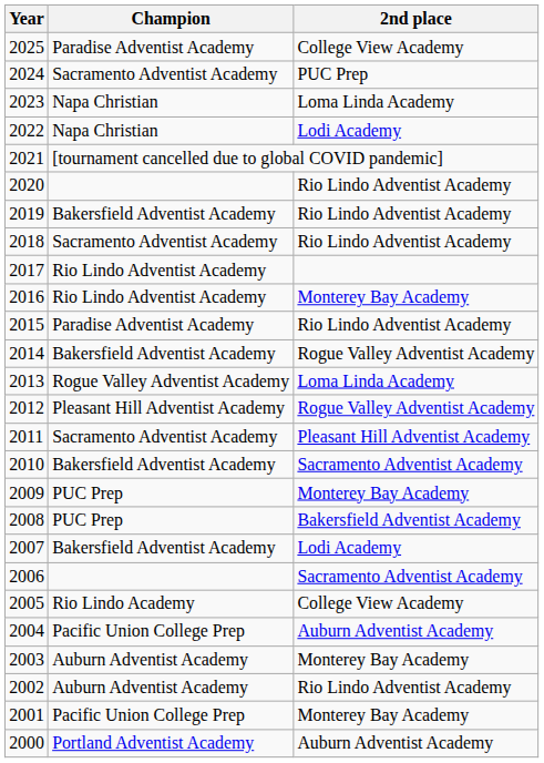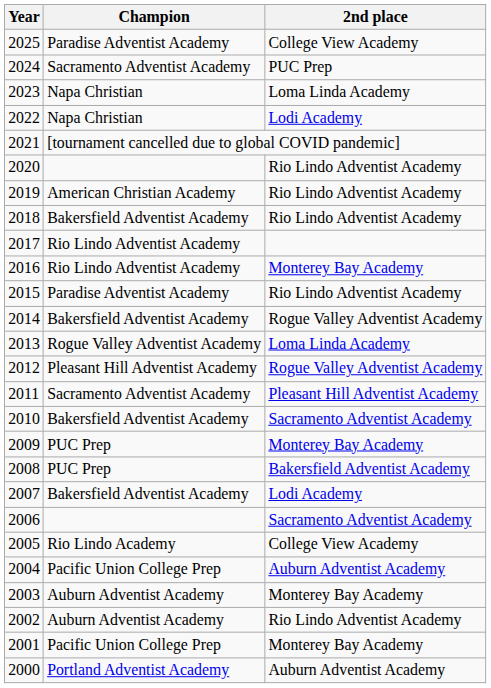2019 | Champion: Bakersfield Adventist Academy -> American Christian Academy
2018 | Champion: Sacramento Adventist Academy -> Bakersfield Adventist Academy
